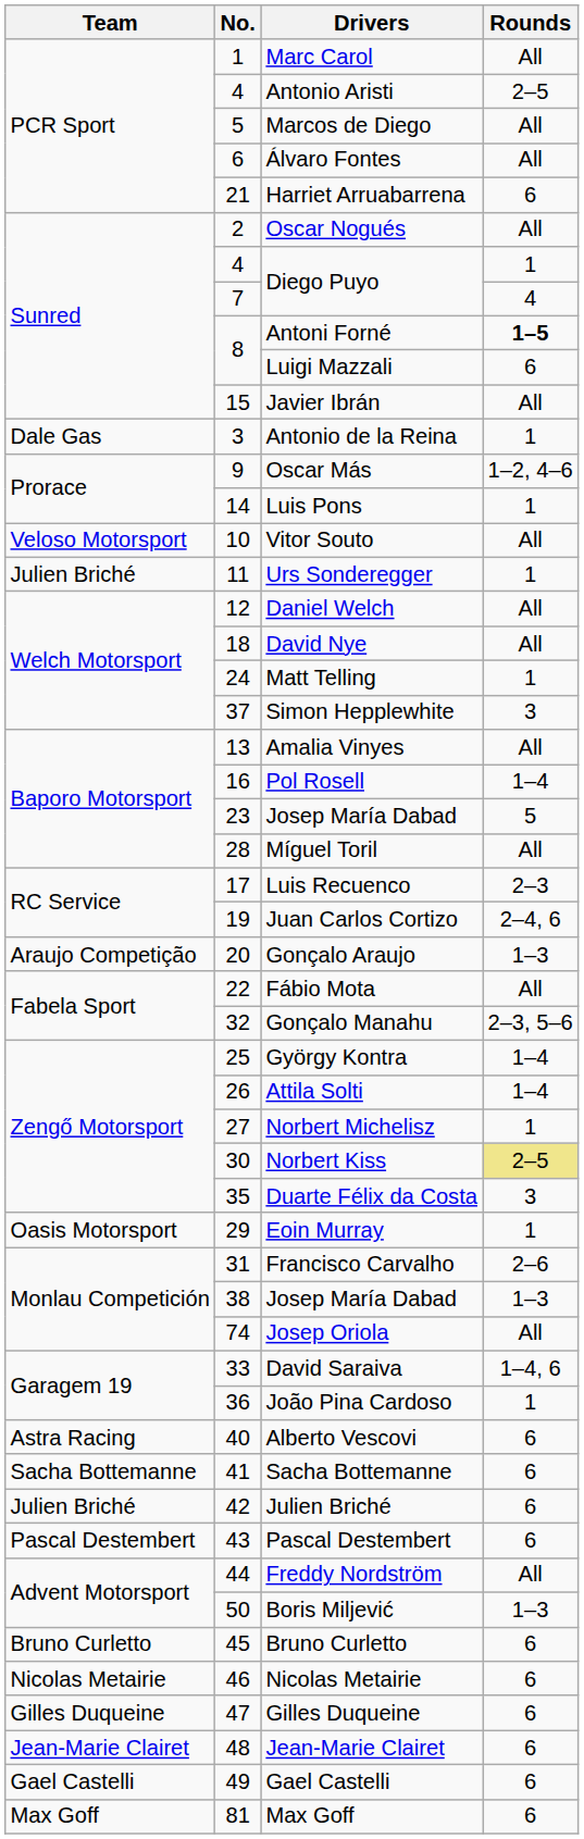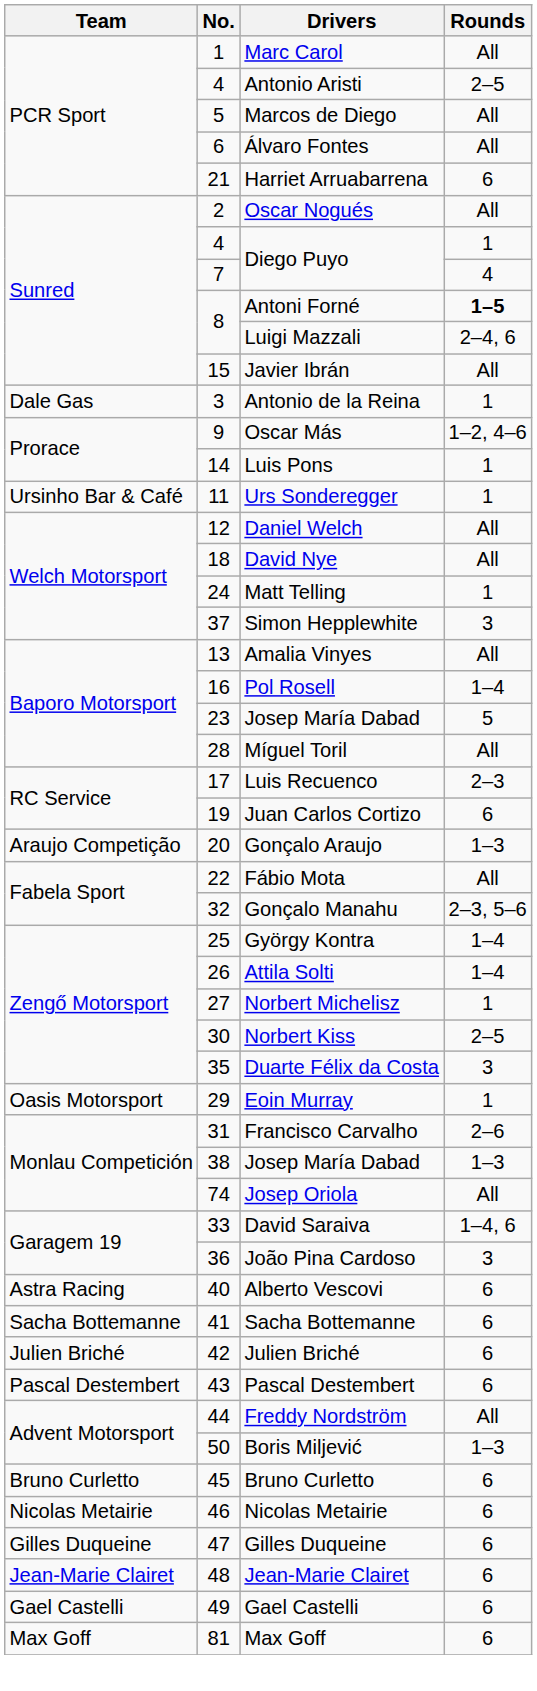Luigi Mazzali | Rounds: 6 -> 2–4, 6
- row: Veloso Motorsport | 10 | Vitor Souto | All
Urs Sonderegger | Team: Julien Briché -> Ursinho Bar & Café
Juan Carlos Cortizo | Rounds: 2–4, 6 -> 6
Norbert Kiss | Rounds: khaki background -> no background
João Pina Cardoso | Rounds: 1 -> 3
